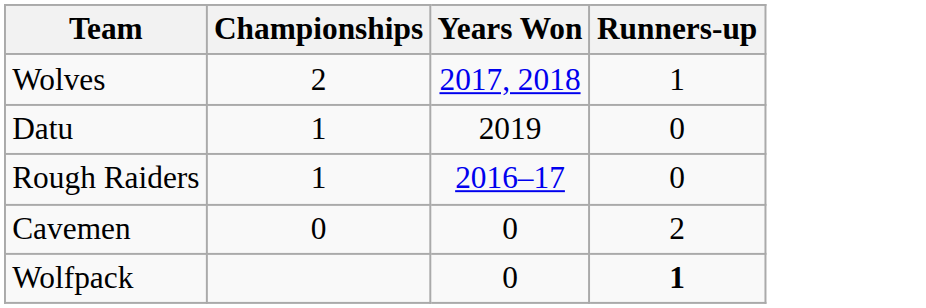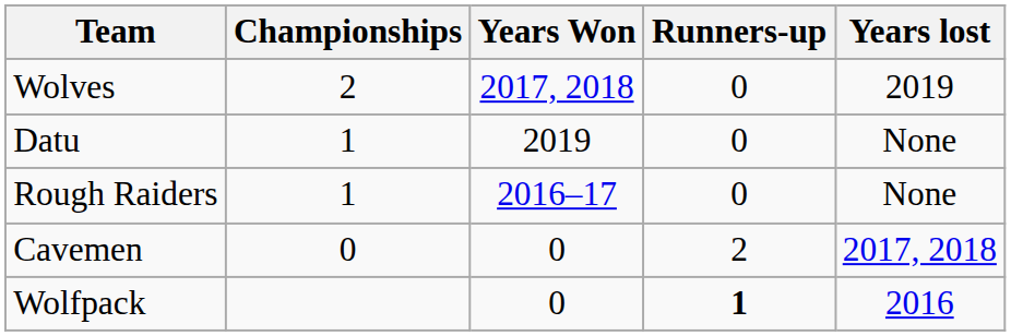+ column: Years lost | 2019 | None | None | 2017, 2018 | 2016
Wolves | Runners-up: 1 -> 0
